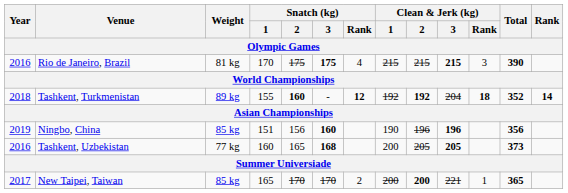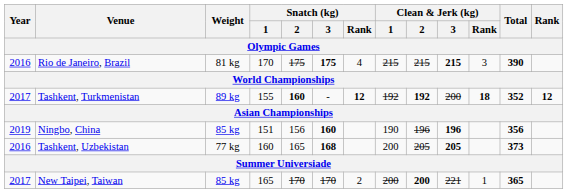Tashkent, Turkmenistan | Year: 2018 -> 2017
Tashkent, Turkmenistan | Clean & Jerk (kg) / 3: 204 -> 200
Tashkent, Turkmenistan | Rank: 14 -> 12
